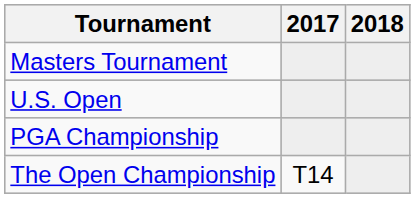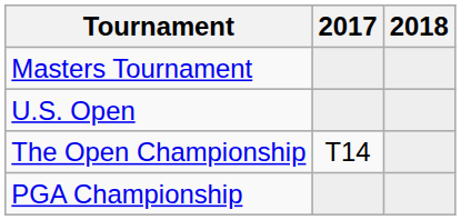rows swapped: The Open Championship <-> PGA Championship
